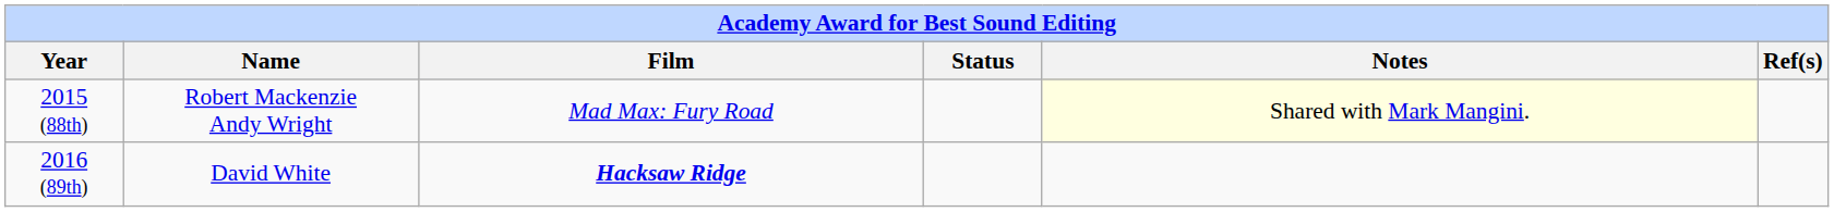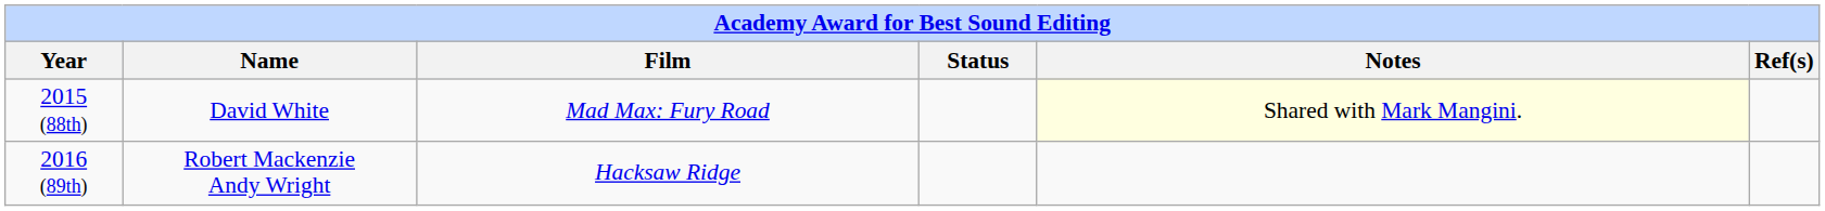2015 (88th) | Name: Robert Mackenzie Andy Wright -> David White
2016 (89th) | Name: David White -> Robert Mackenzie Andy Wright
2016 (89th) | Film: bold -> normal
